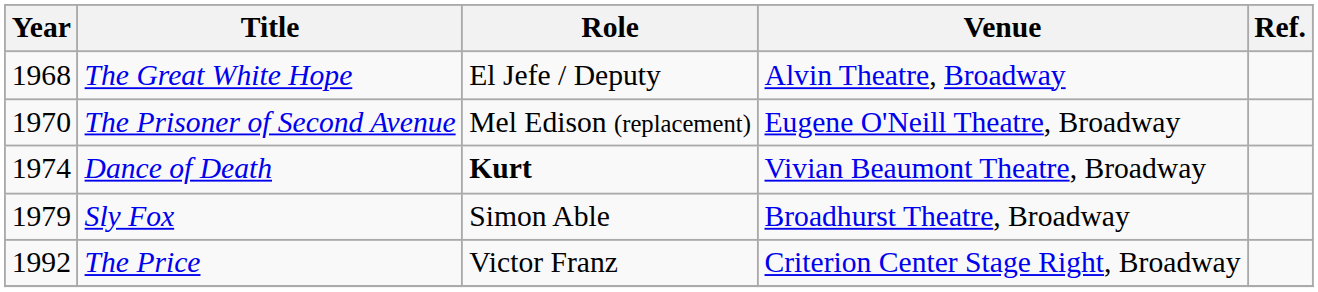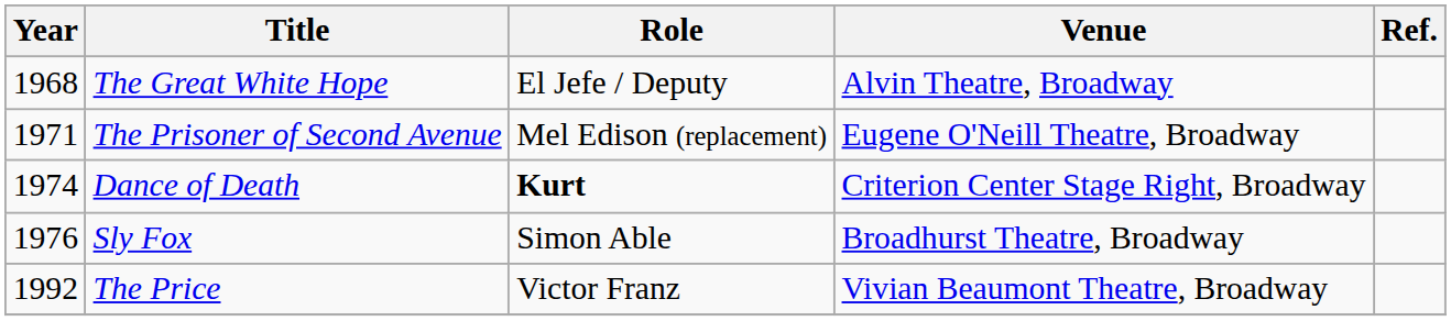The Prisoner of Second Avenue | Year: 1970 -> 1971
Dance of Death | Venue: Vivian Beaumont Theatre, Broadway -> Criterion Center Stage Right, Broadway
Sly Fox | Year: 1979 -> 1976
The Price | Venue: Criterion Center Stage Right, Broadway -> Vivian Beaumont Theatre, Broadway
